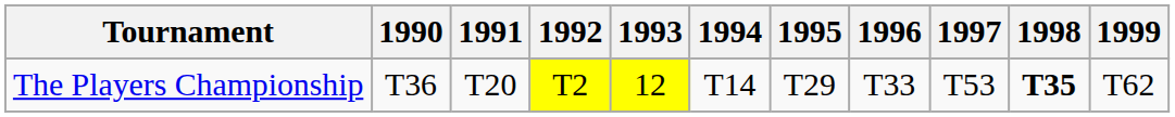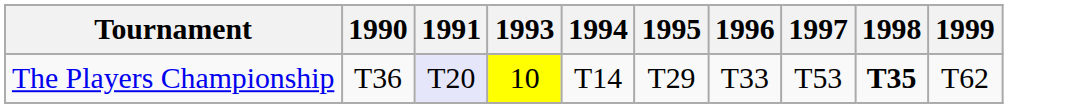- column: 1992 | T2
The Players Championship | 1991: no background -> lavender background
The Players Championship | 1993: 12 -> 10
